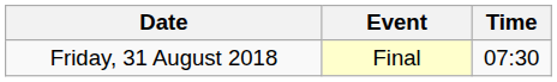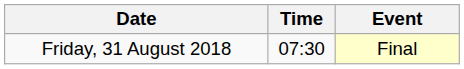columns swapped: Time <-> Event
